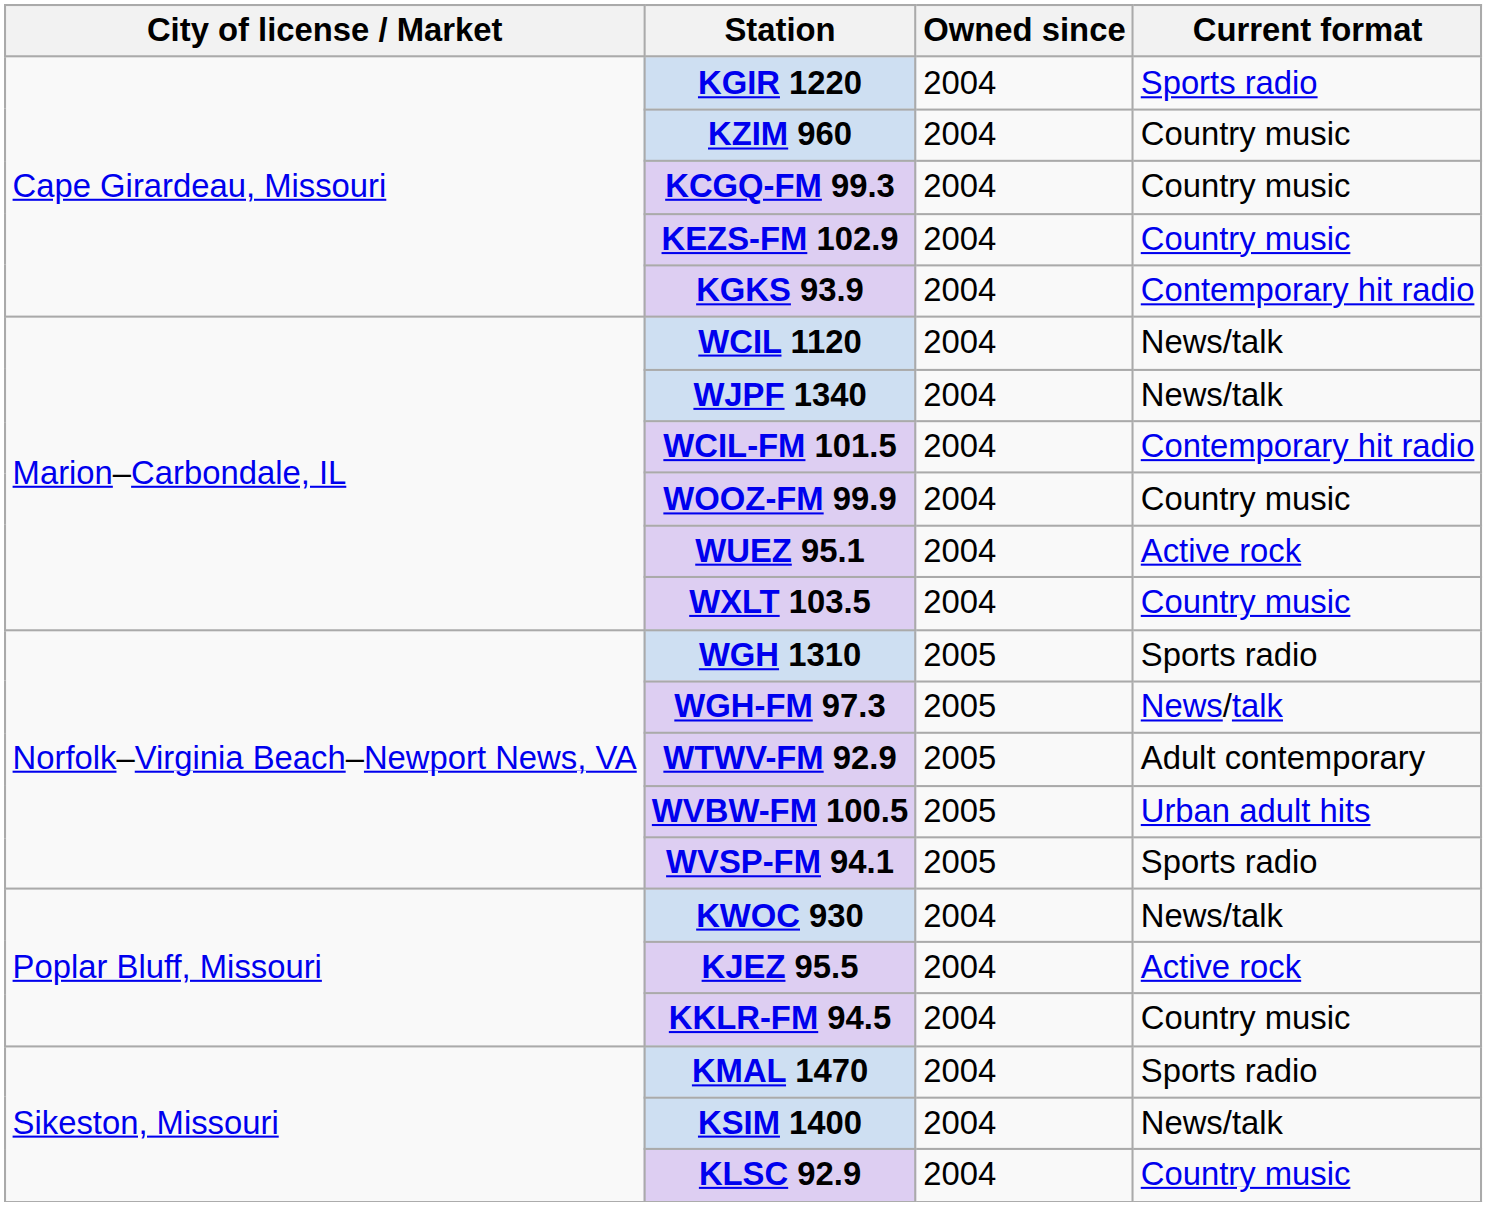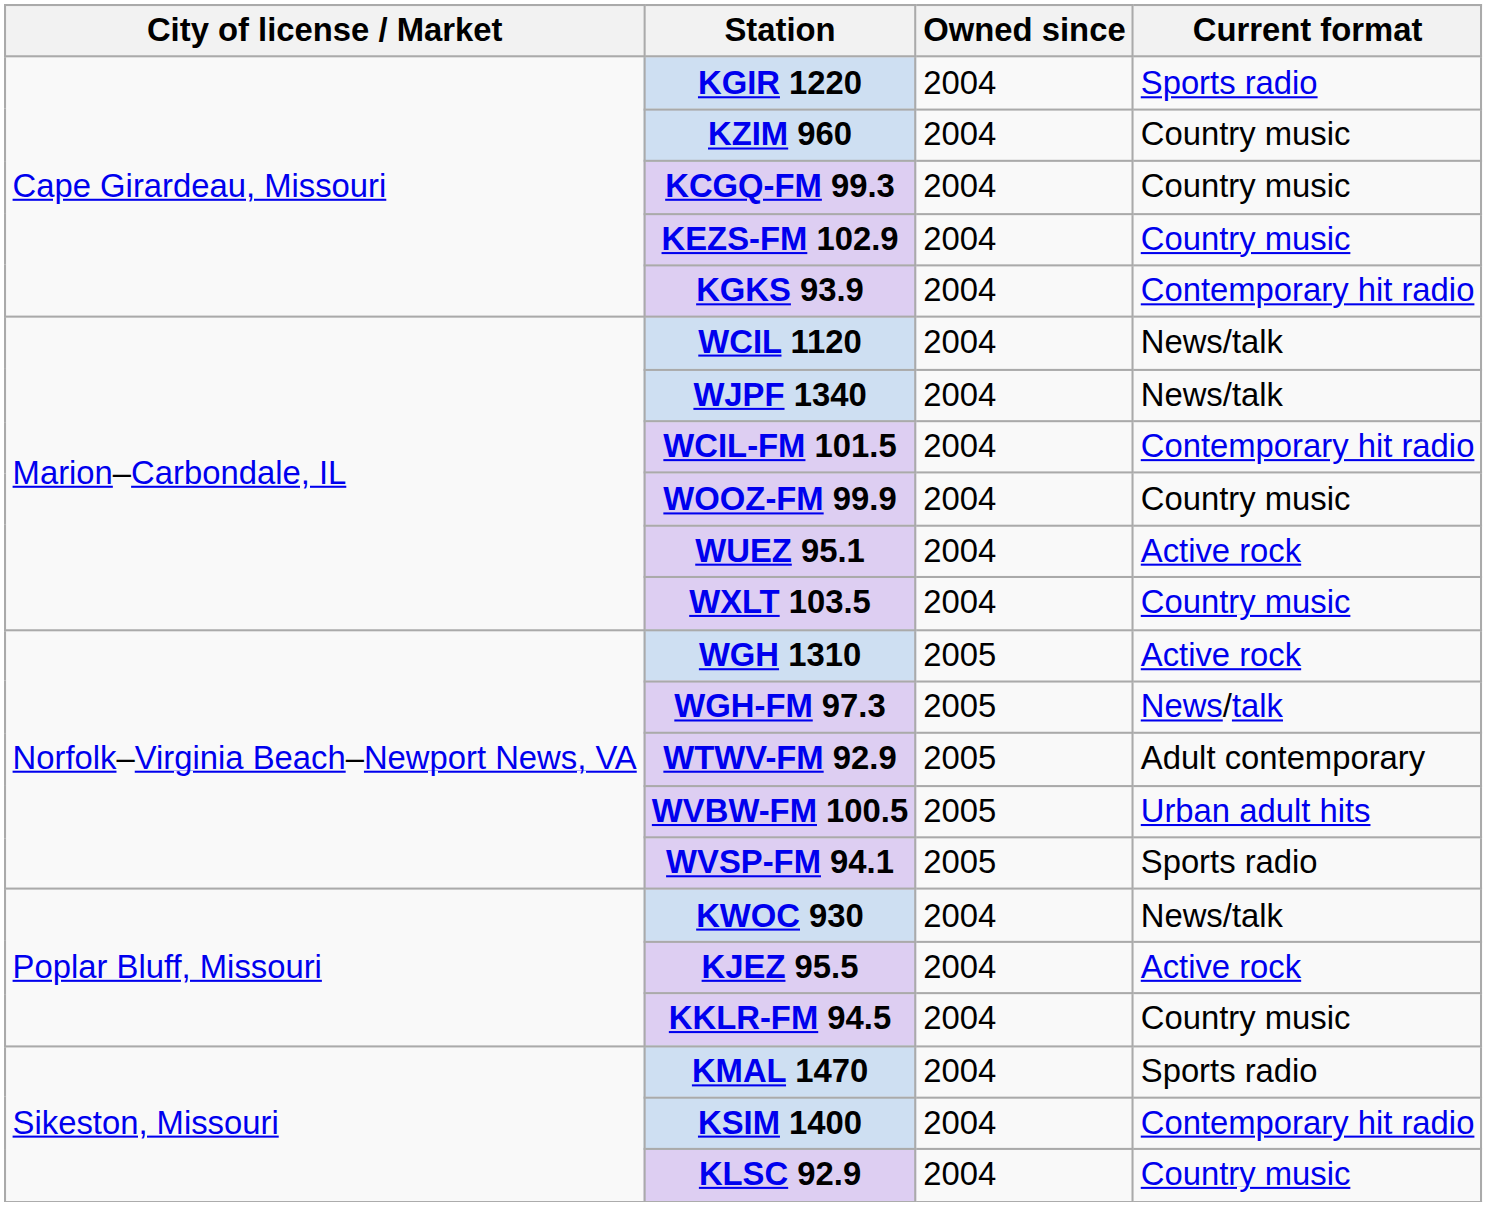WGH 1310 | Current format: Sports radio -> Active rock
KSIM 1400 | Current format: News/talk -> Contemporary hit radio
